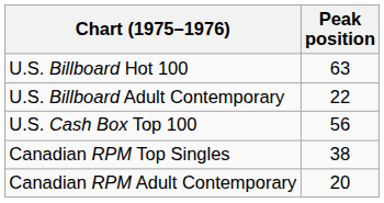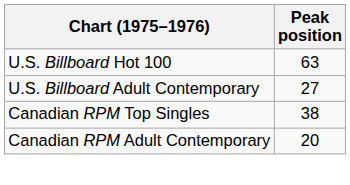U.S. Billboard Adult Contemporary | Peak position: 22 -> 27
- row: U.S. Cash Box Top 100 | 56
